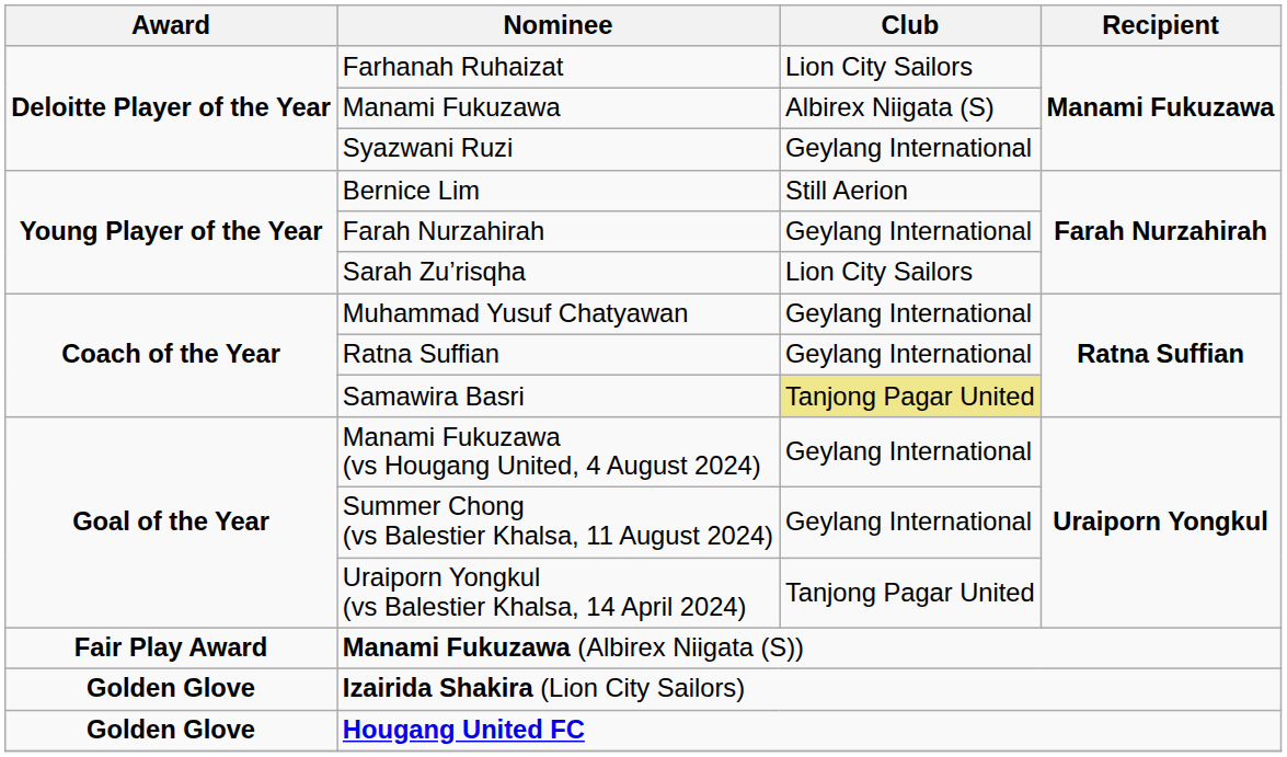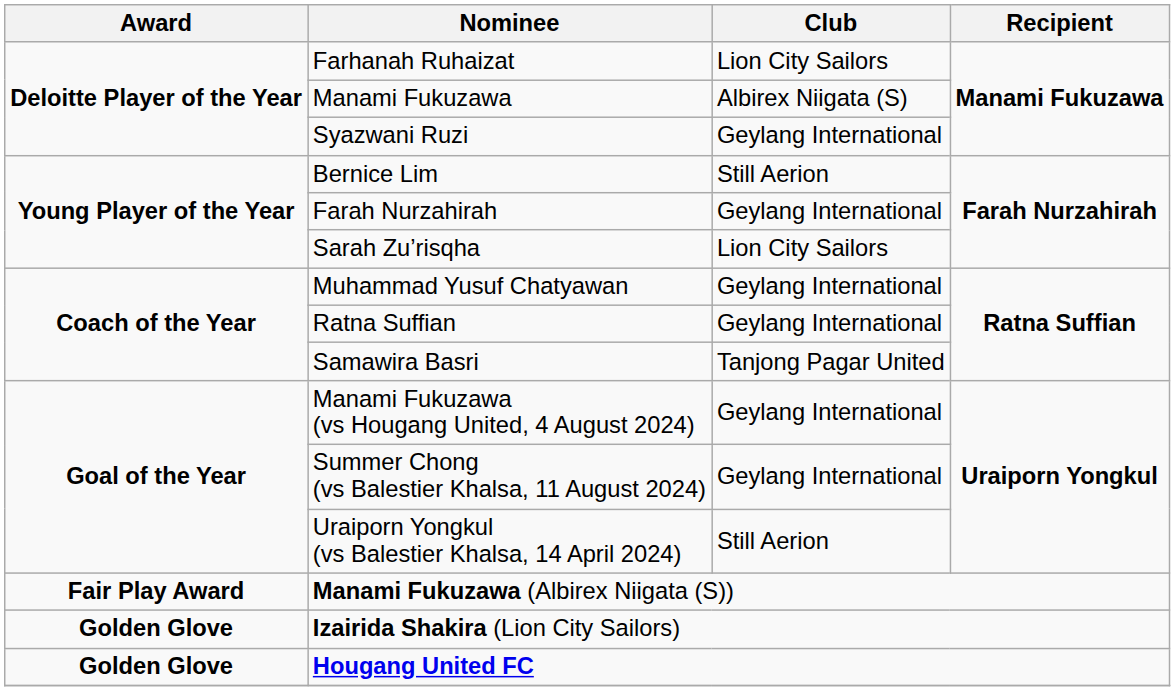Samawira Basri | Club: khaki background -> no background
Uraiporn Yongkul (vs Balestier Khalsa, 14 April 2024) | Club: Tanjong Pagar United -> Still Aerion
